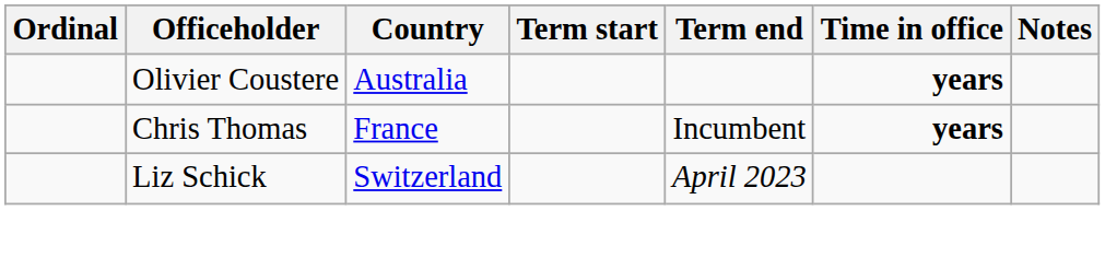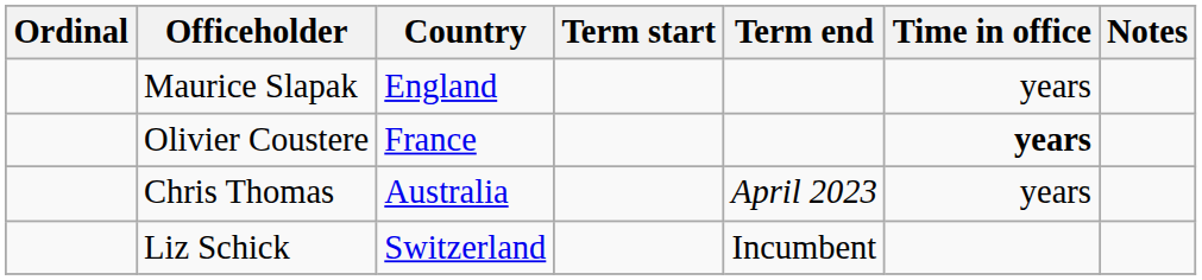+ row: Maurice Slapak | England | years
Olivier Coustere | Country: Australia -> France
Chris Thomas | Country: France -> Australia
Chris Thomas | Term end: Incumbent -> April 2023
Chris Thomas | Time in office: bold -> normal
Liz Schick | Term end: April 2023 -> Incumbent
